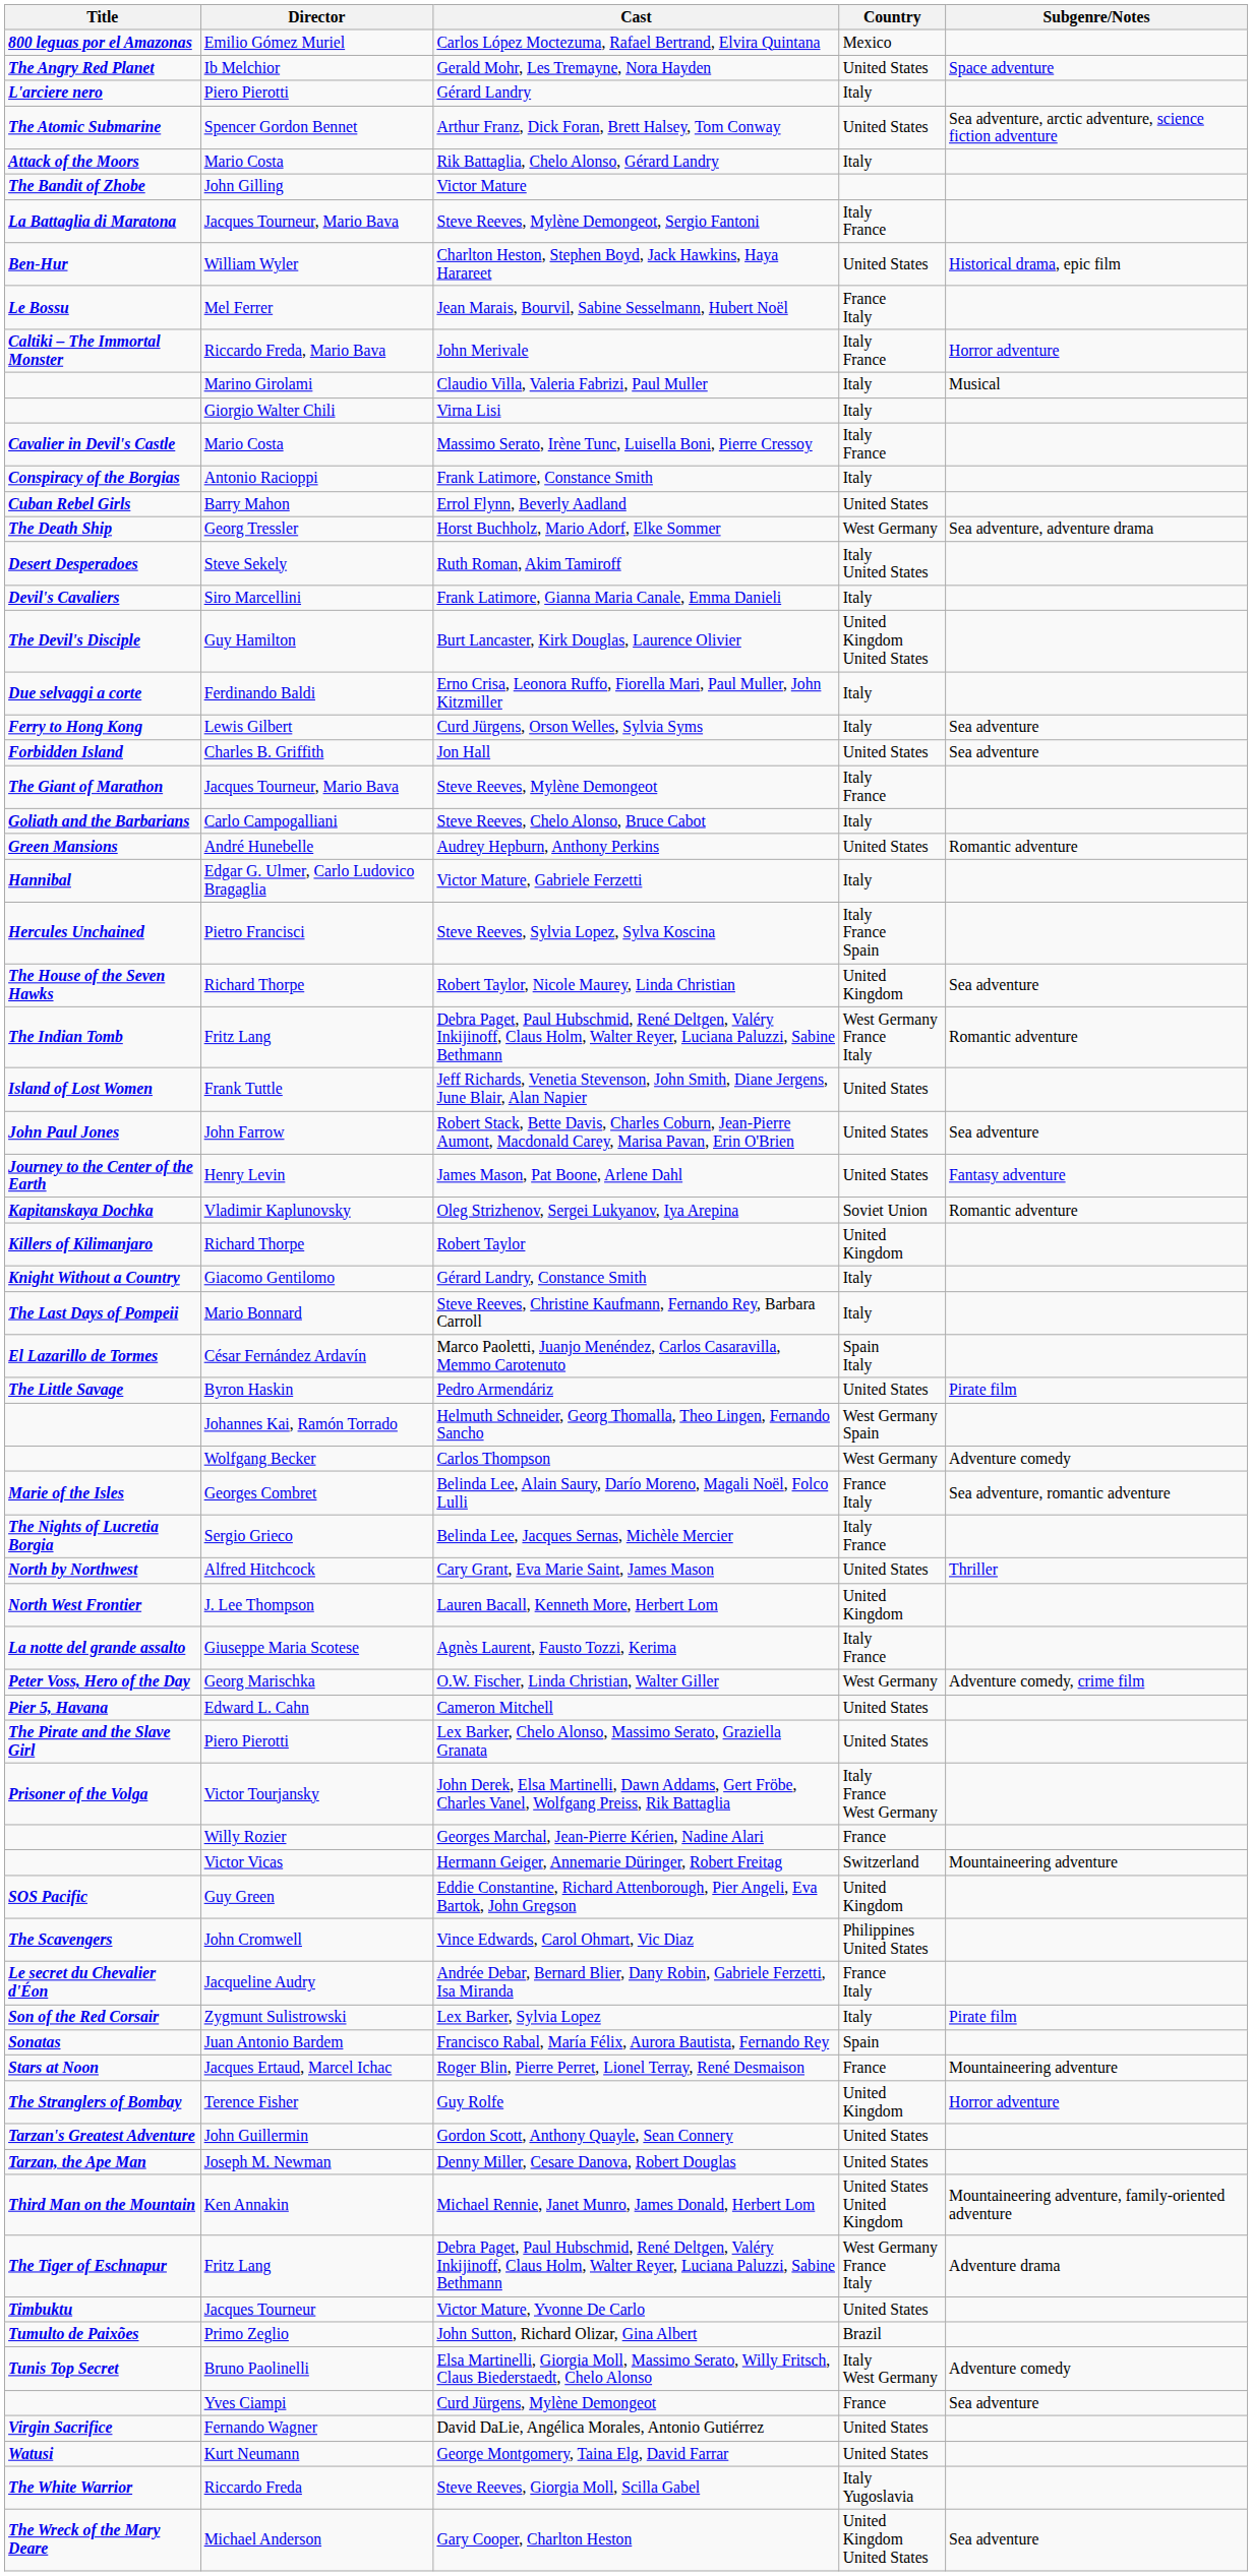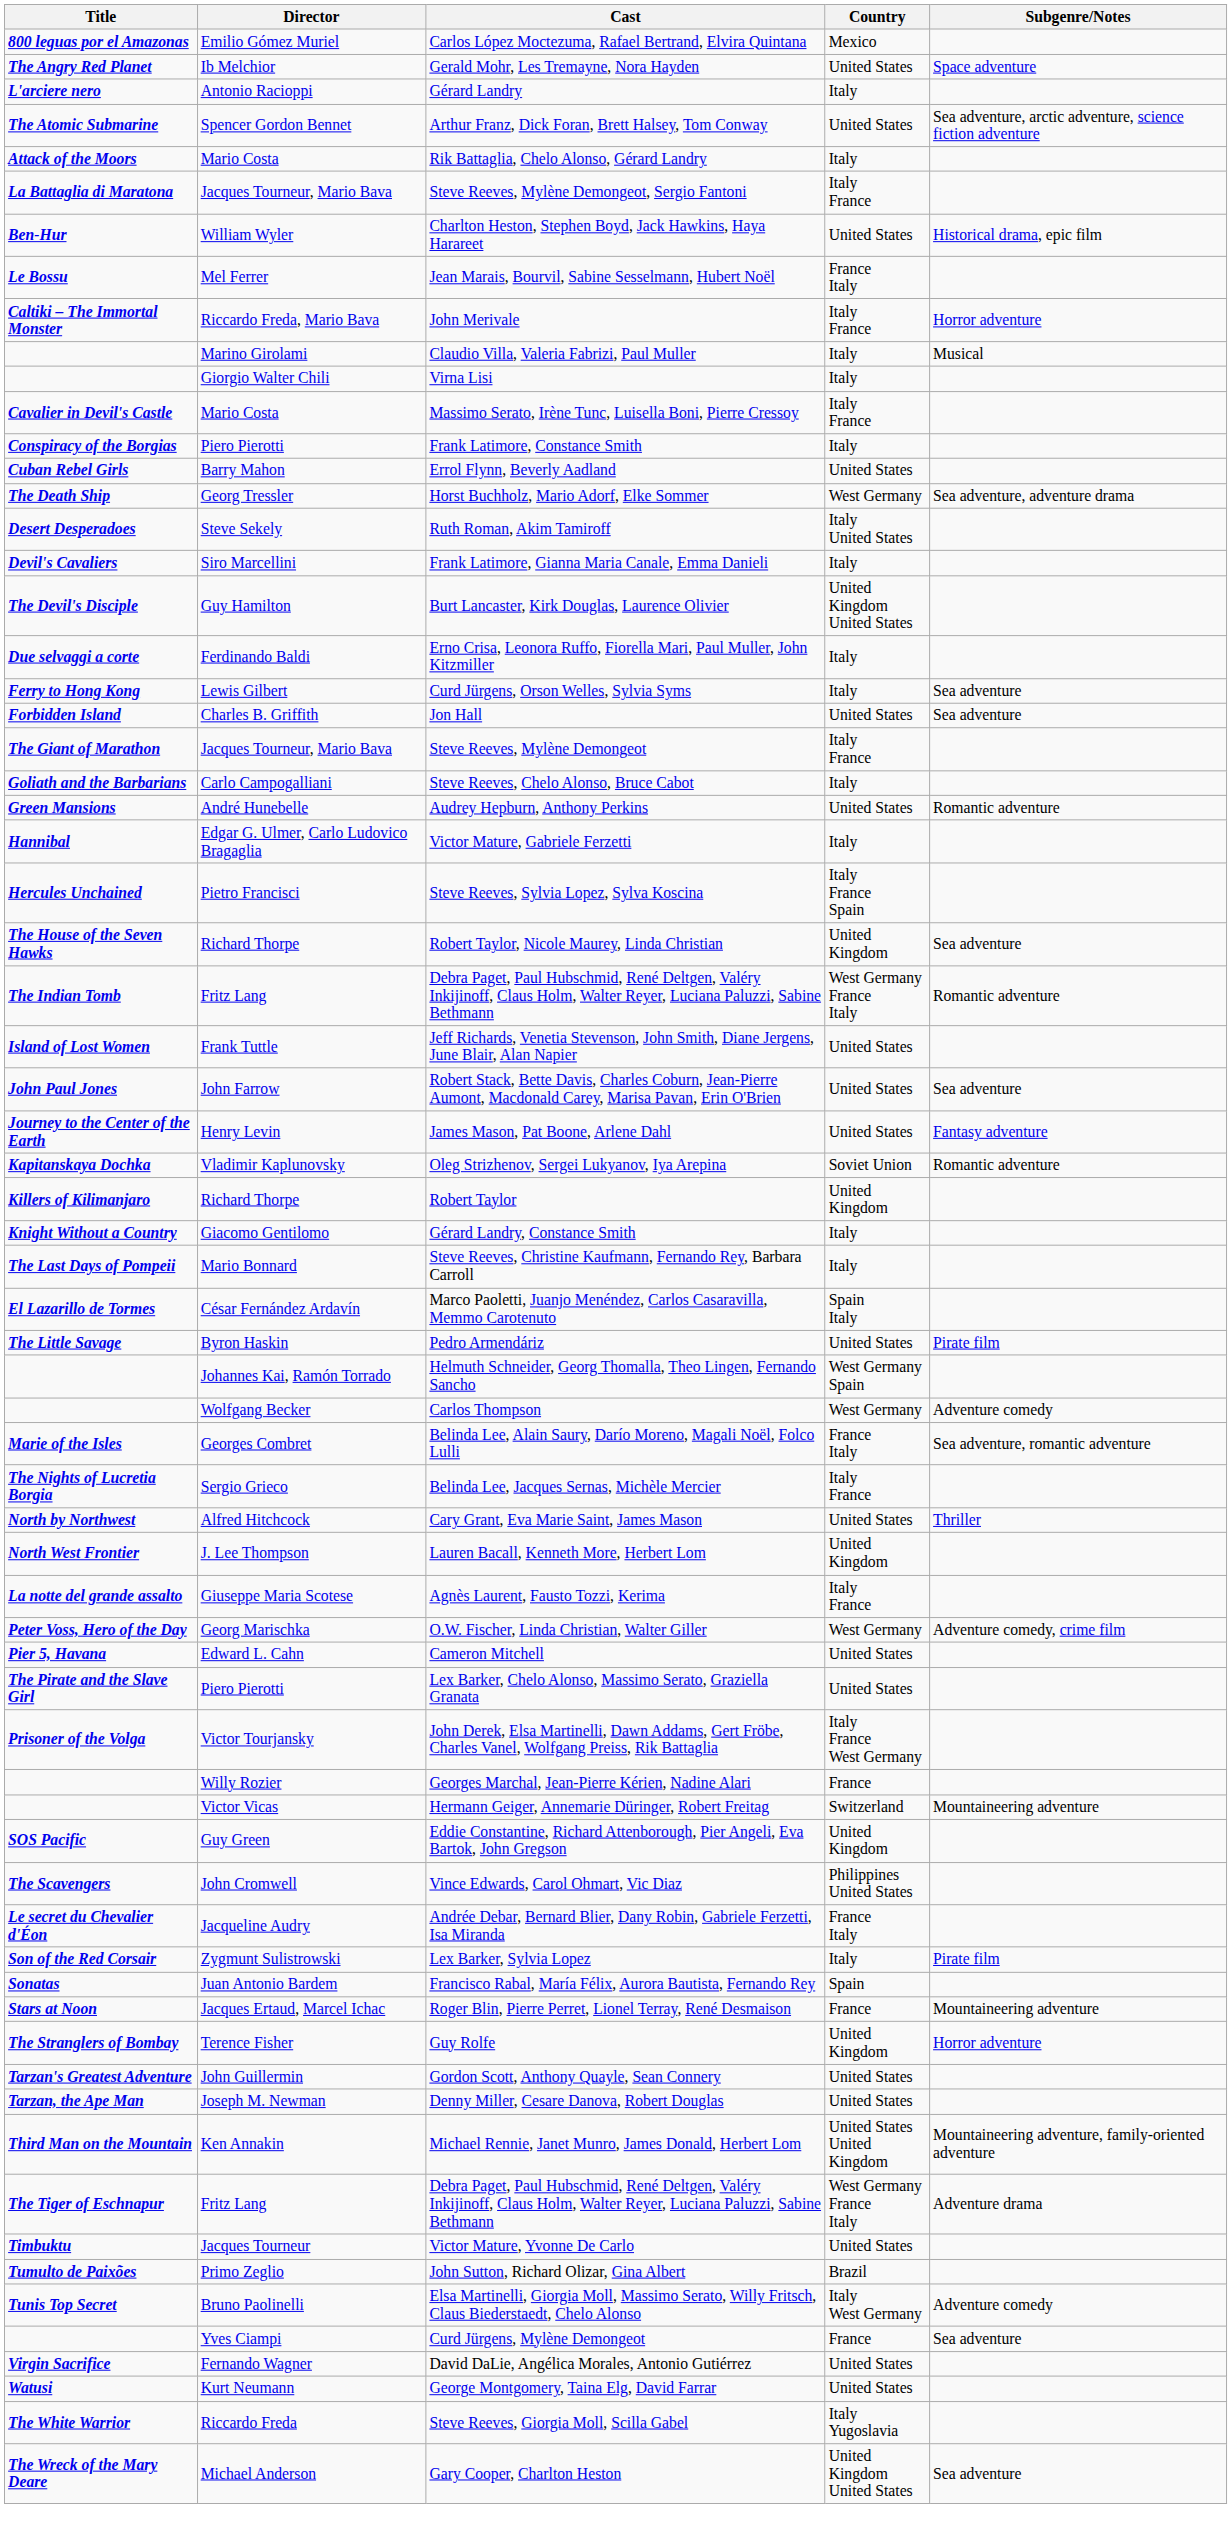Gérard Landry | Director: Piero Pierotti -> Antonio Racioppi
- row: The Bandit of Zhobe | John Gilling | Victor Mature
Frank Latimore, Constance Smith | Director: Antonio Racioppi -> Piero Pierotti
